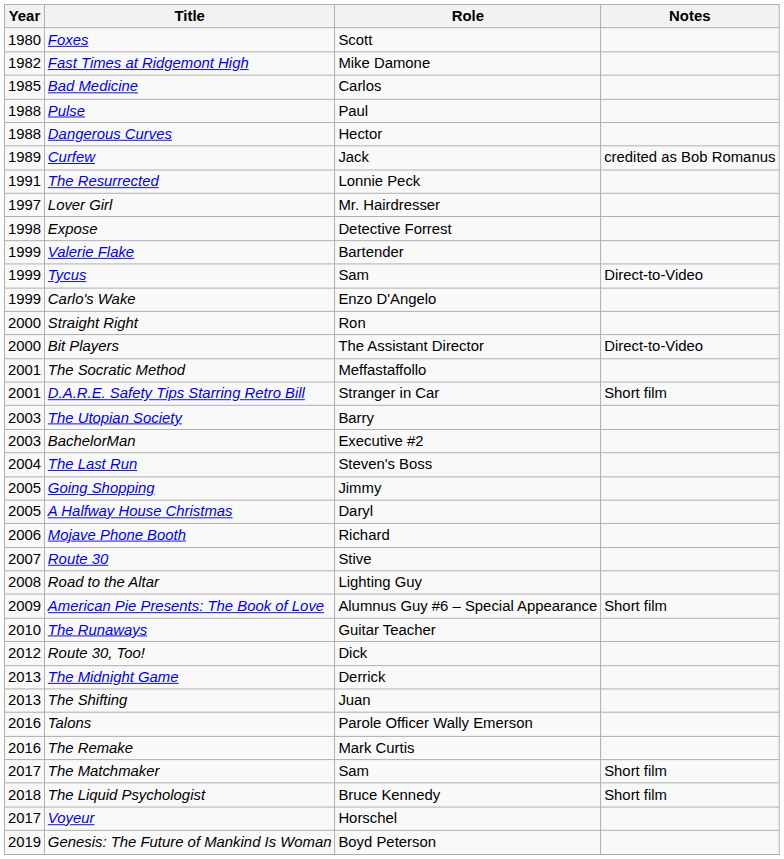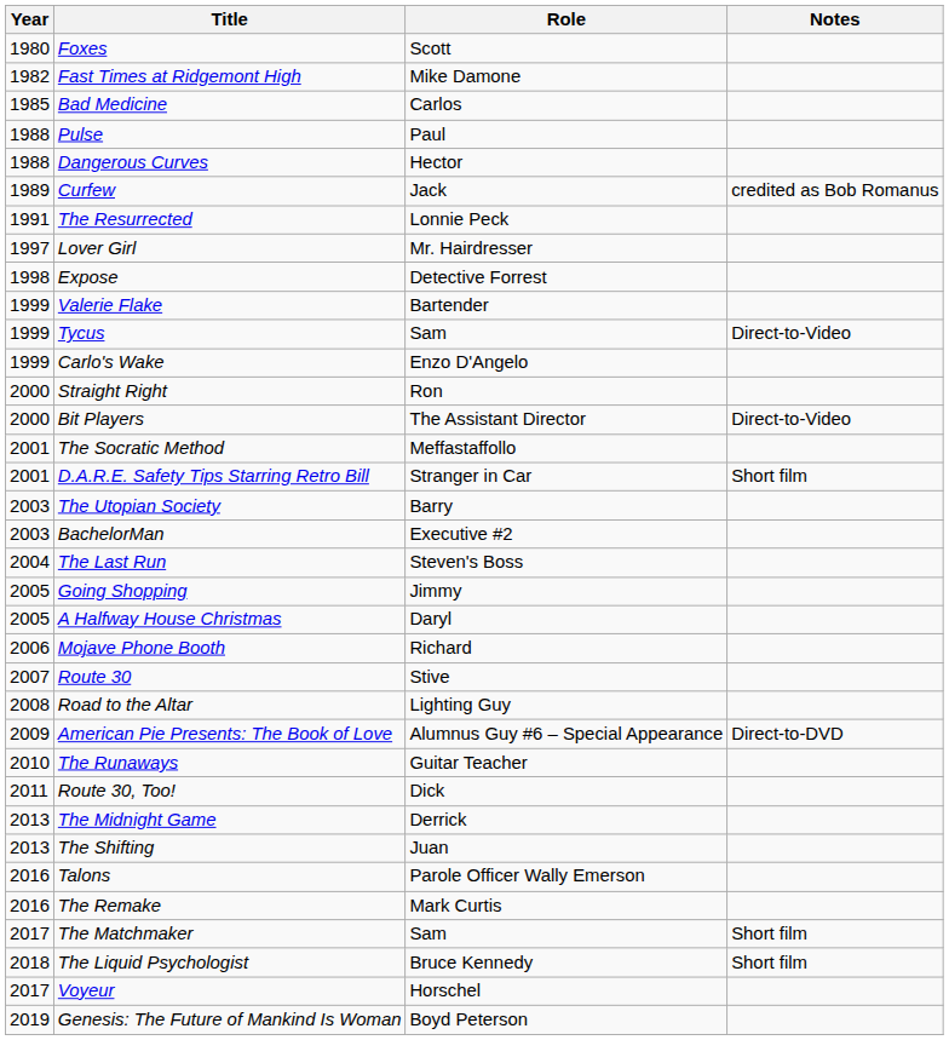American Pie Presents: The Book of Love | Notes: Short film -> Direct-to-DVD
Route 30, Too! | Year: 2012 -> 2011
